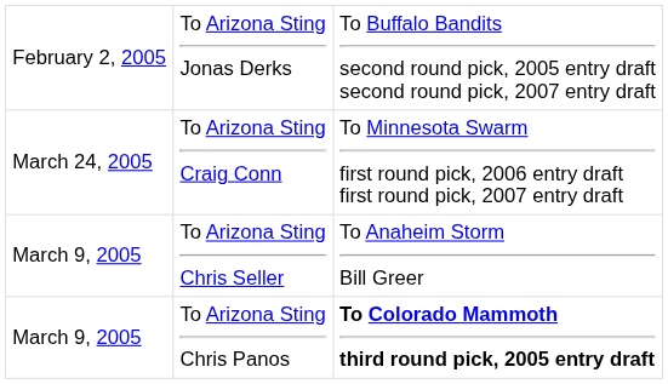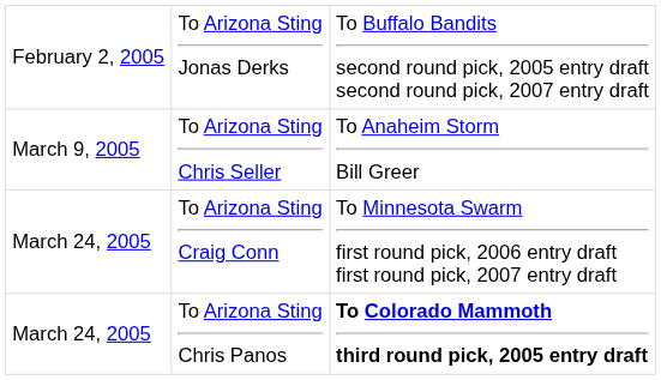rows swapped: To Arizona Sting Chris Seller <-> To Arizona Sting Craig Conn
To Arizona Sting Chris Panos | column 1: March 9, 2005 -> March 24, 2005
